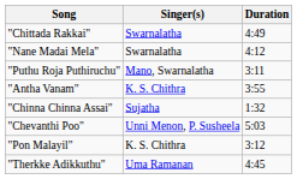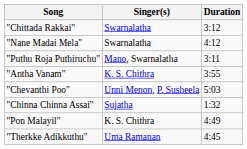"Chittada Rakkai" | Duration: 4:49 -> 3:12
rows swapped: "Chevanthi Poo" <-> "Chinna Chinna Assai"
"Pon Malayil" | Duration: 3:12 -> 4:49
